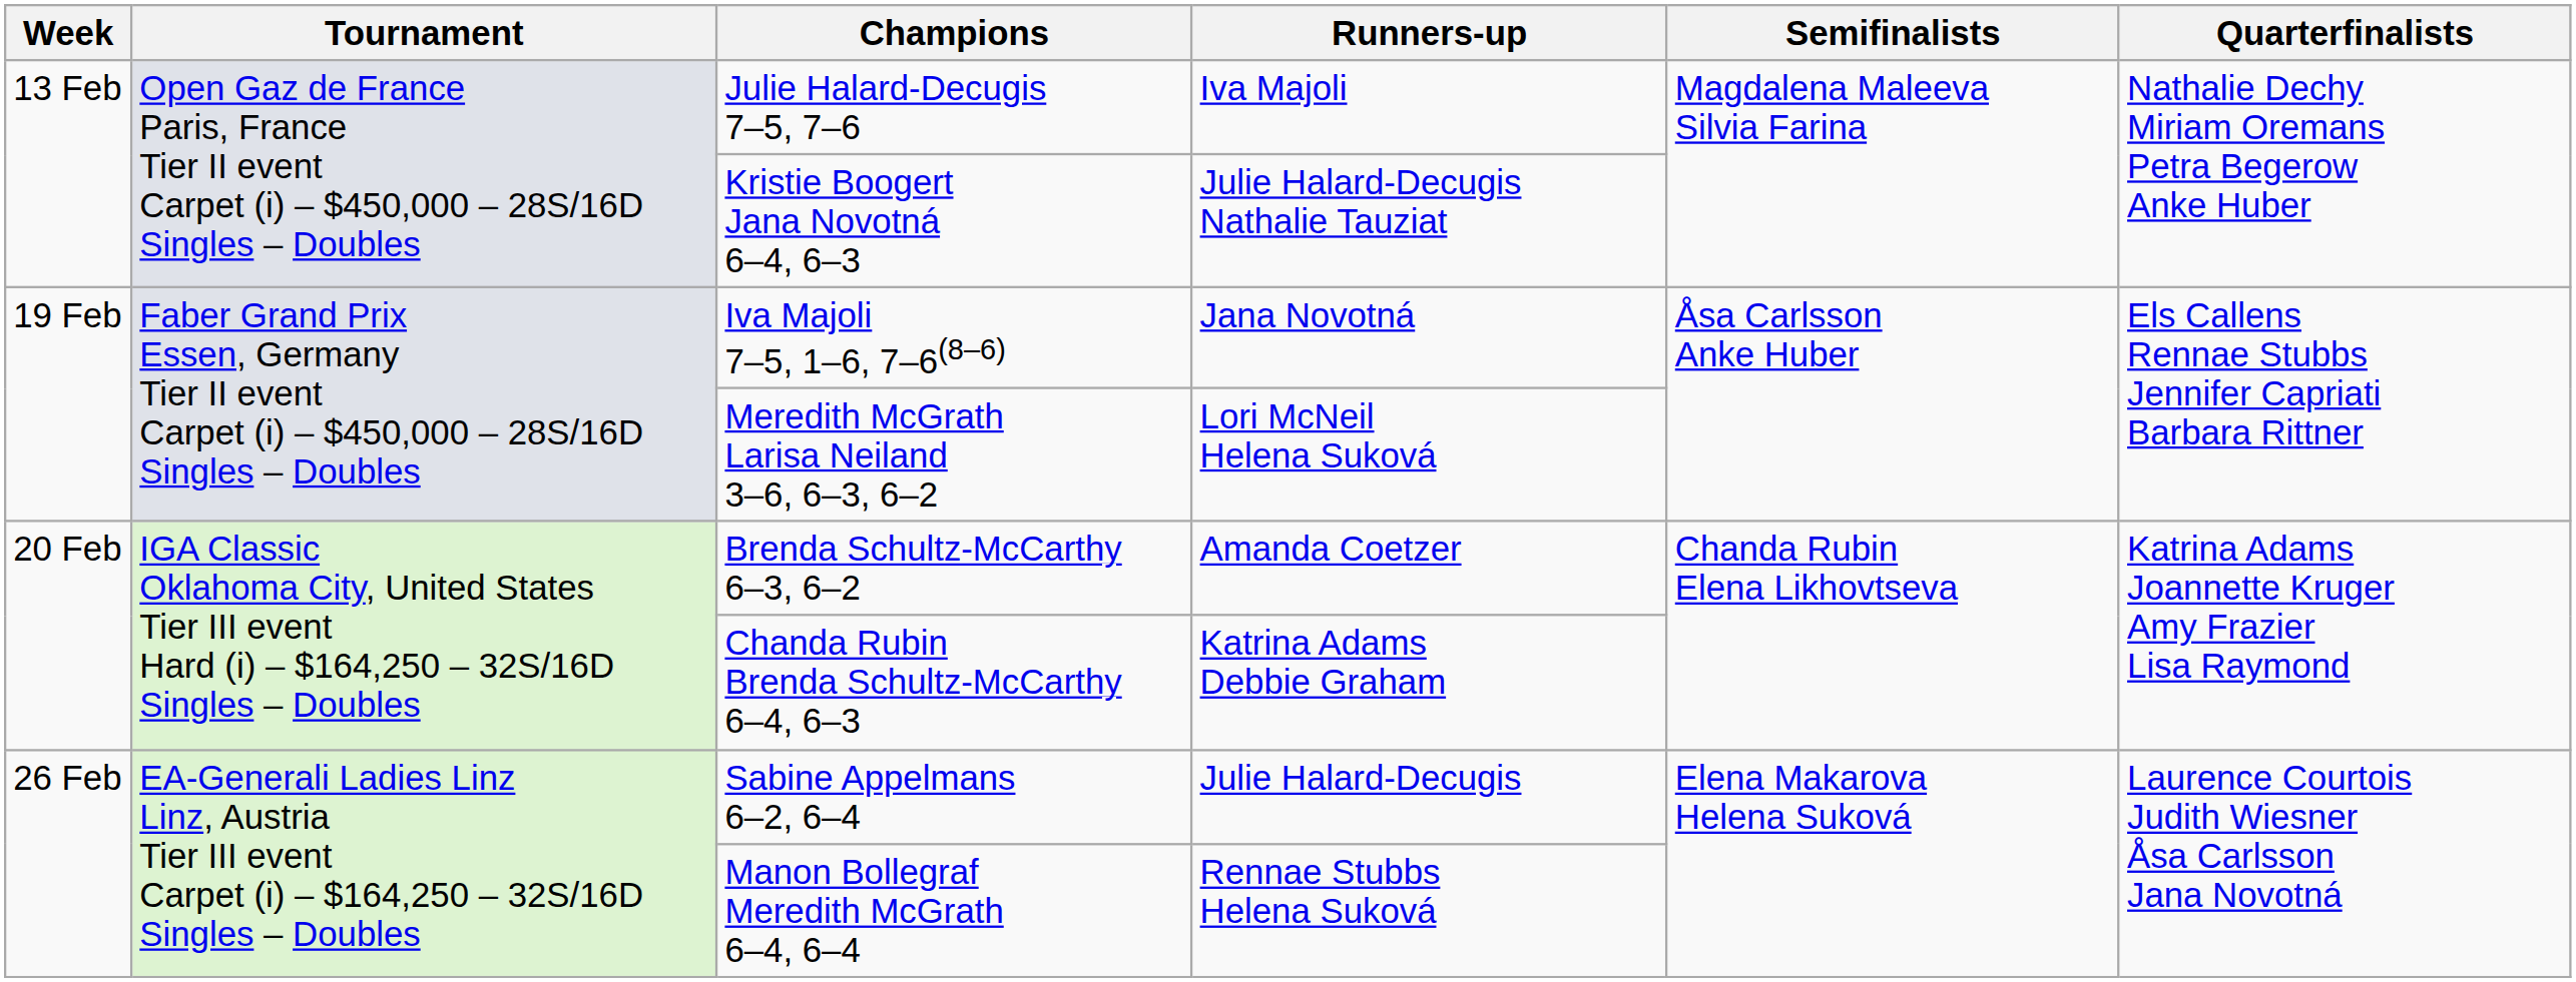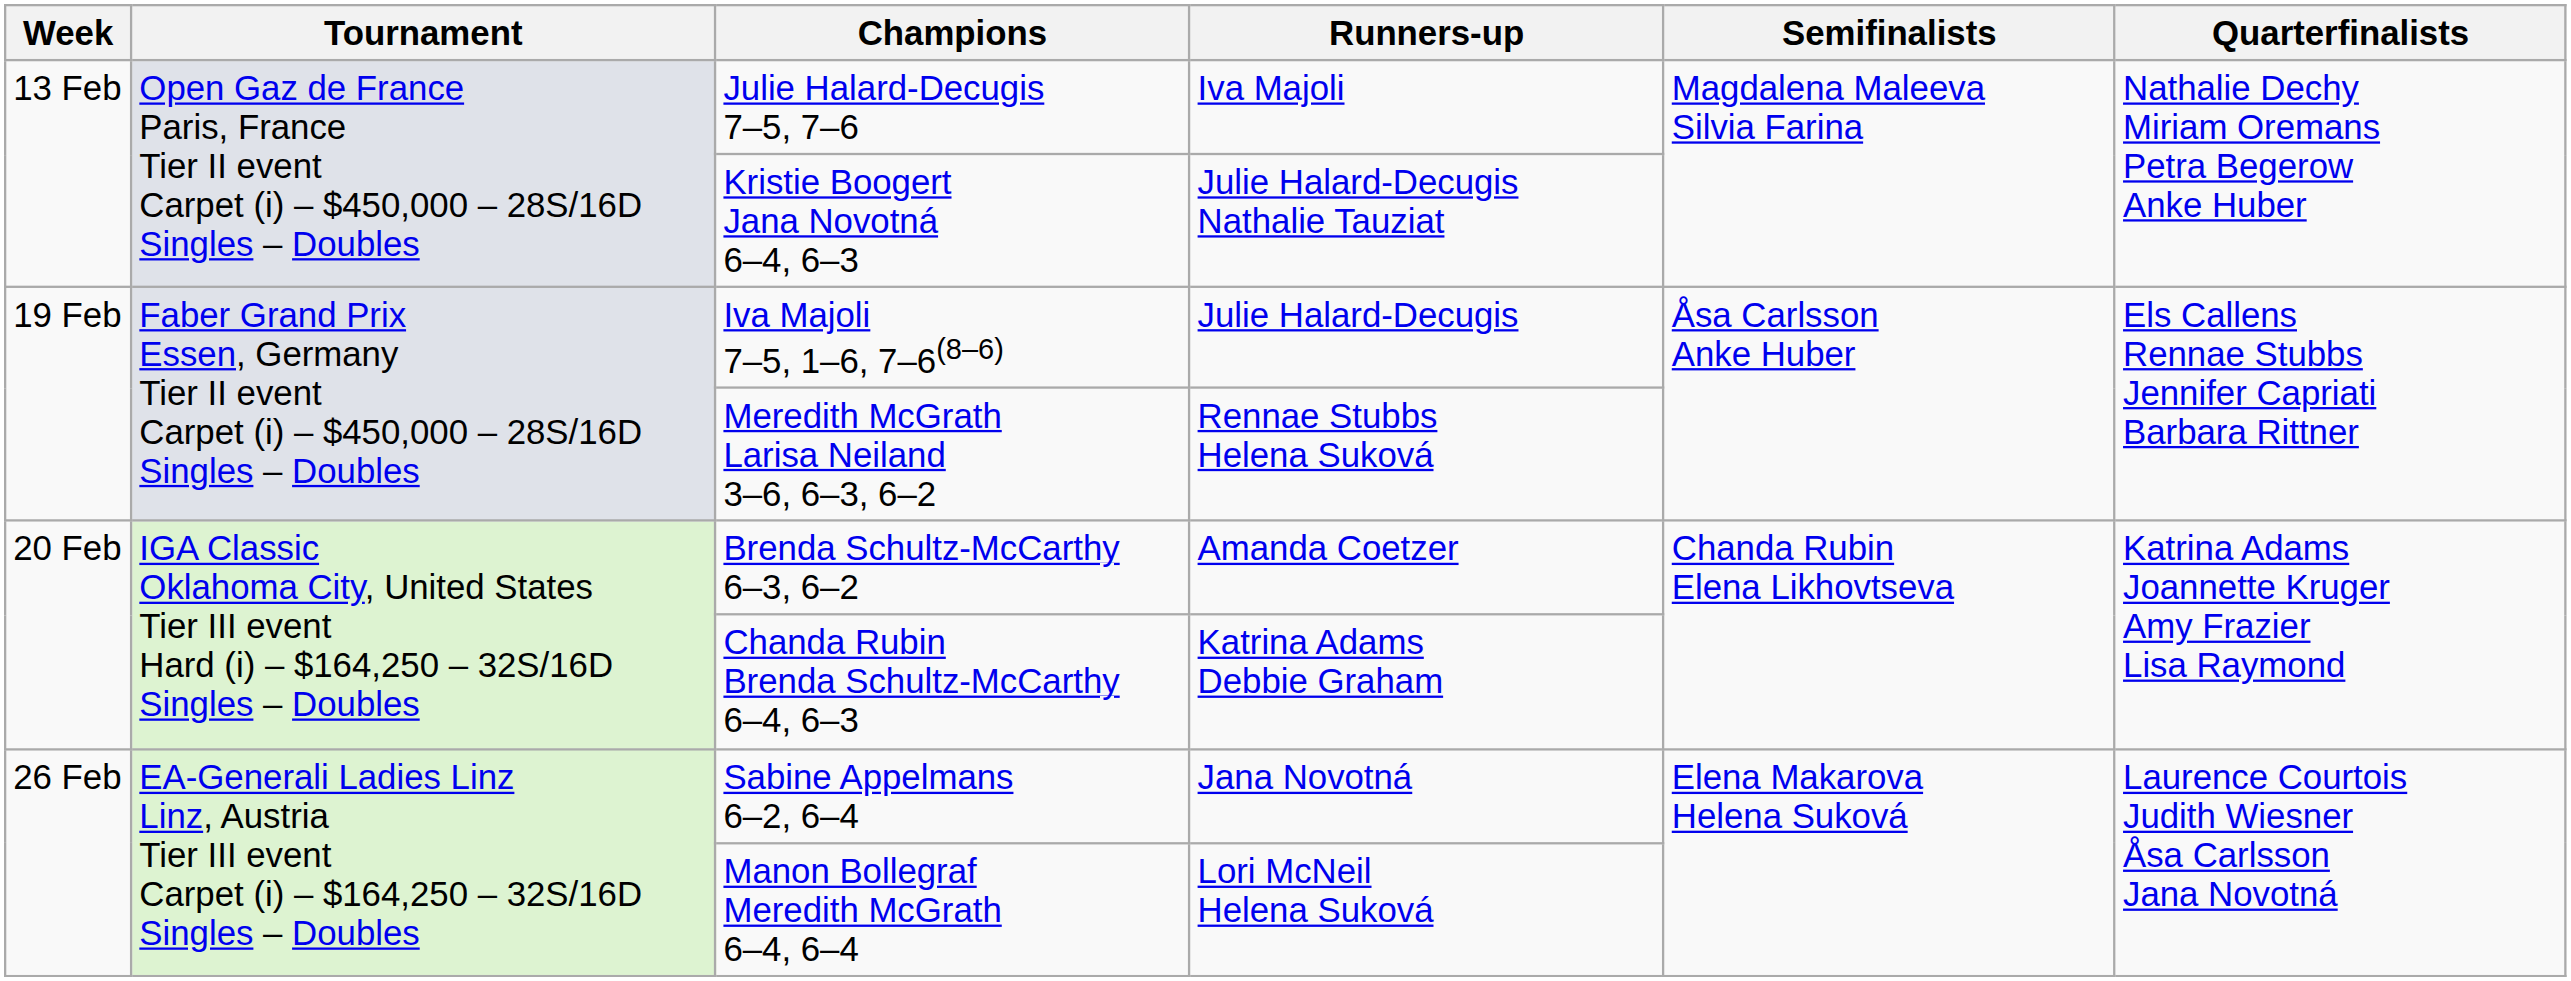Iva Majoli 7–5, 1–6, 7–6(8–6) | Runners-up: Jana Novotná -> Julie Halard-Decugis
Meredith McGrath Larisa Neiland 3–6, 6–3, 6–2 | Runners-up: Lori McNeil Helena Suková -> Rennae Stubbs Helena Suková
Sabine Appelmans 6–2, 6–4 | Runners-up: Julie Halard-Decugis -> Jana Novotná
Manon Bollegraf Meredith McGrath 6–4, 6–4 | Runners-up: Rennae Stubbs Helena Suková -> Lori McNeil Helena Suková
